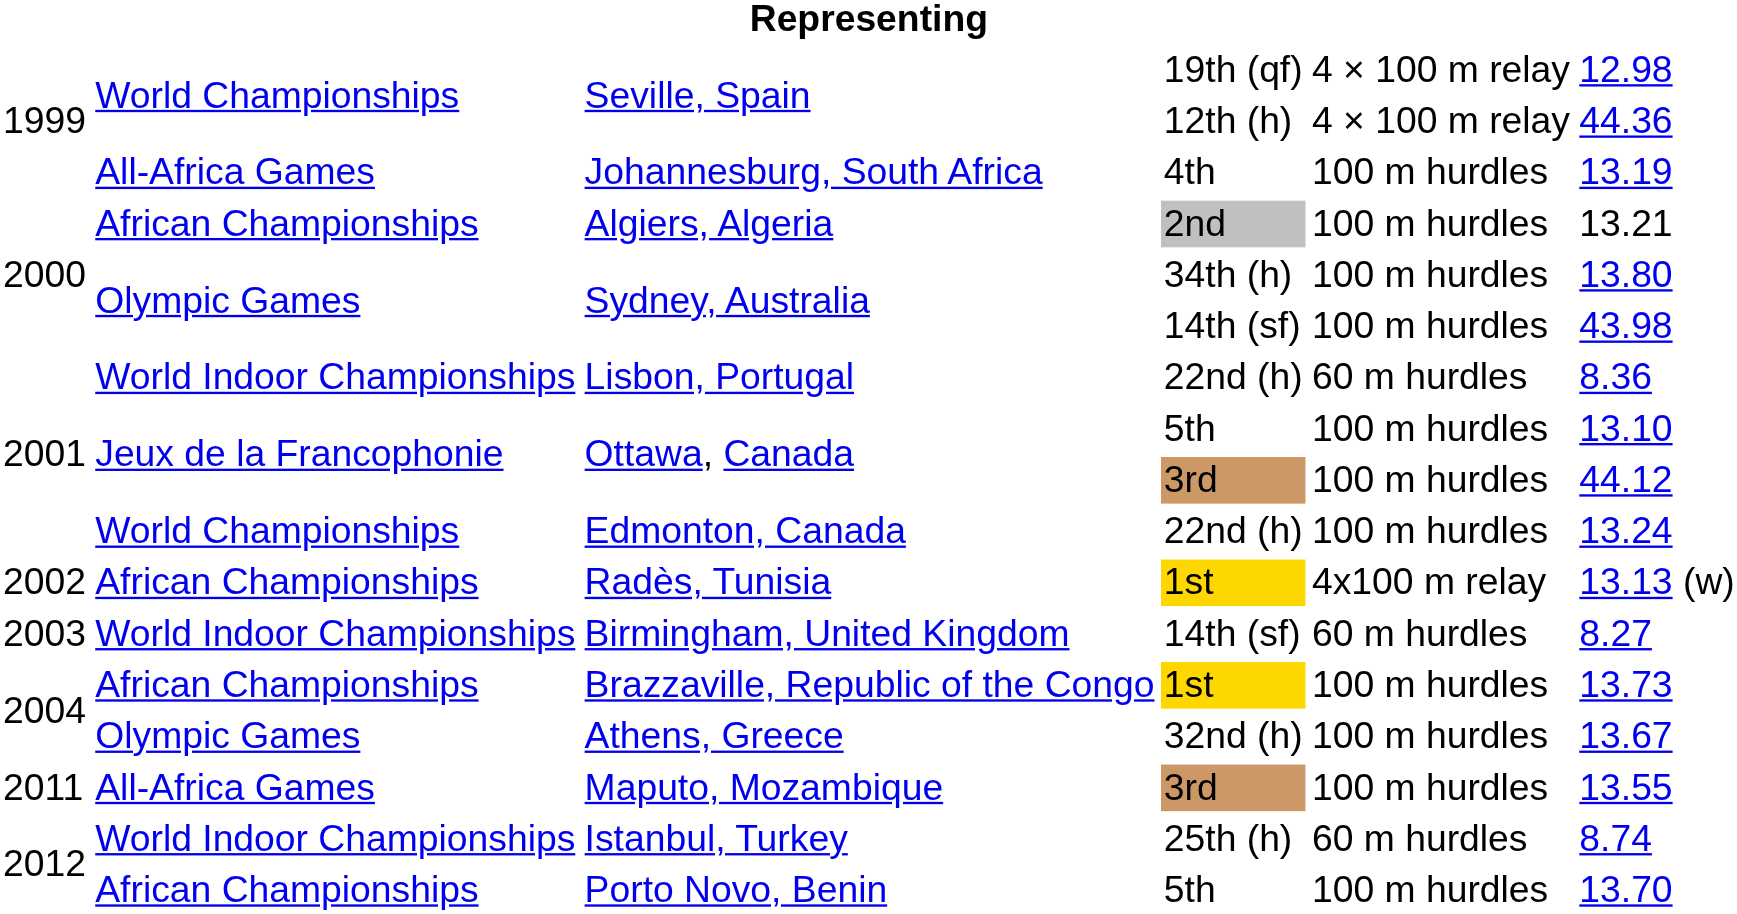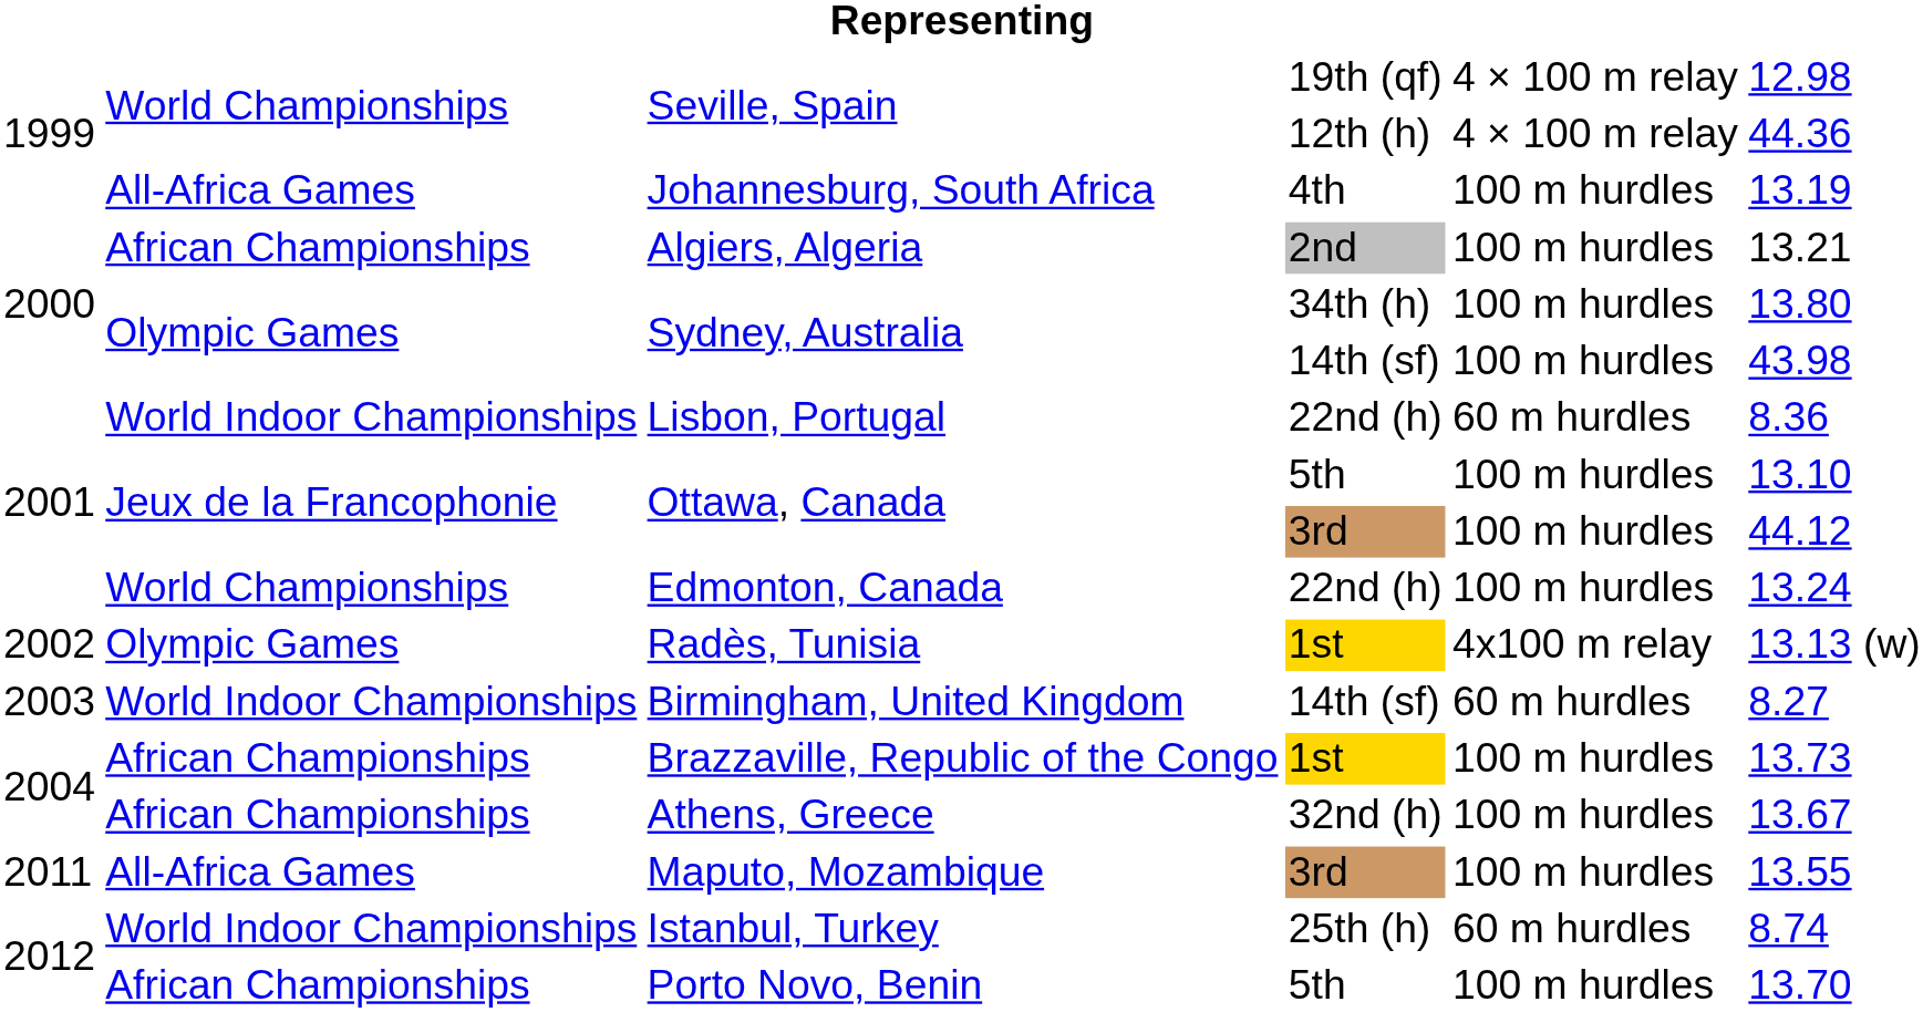Radès, Tunisia | column 2: African Championships -> Olympic Games
Athens, Greece | column 2: Olympic Games -> African Championships
